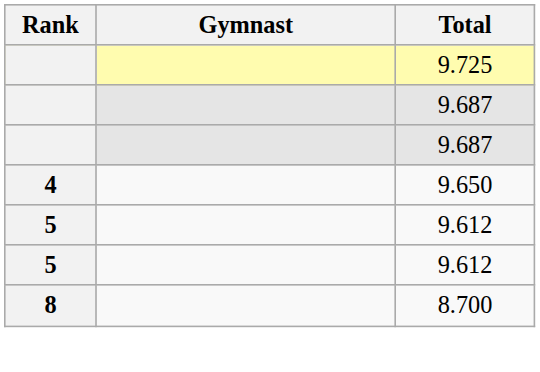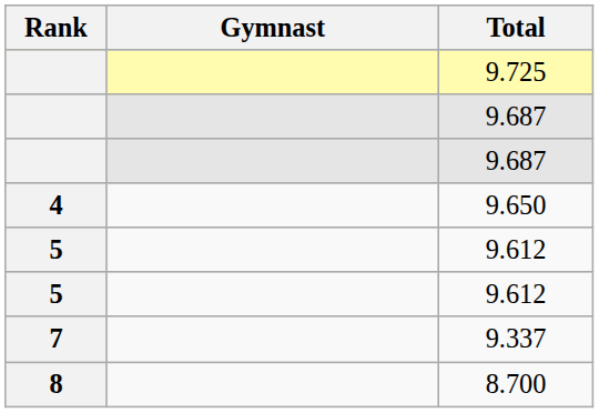+ row: 7 | 9.337
